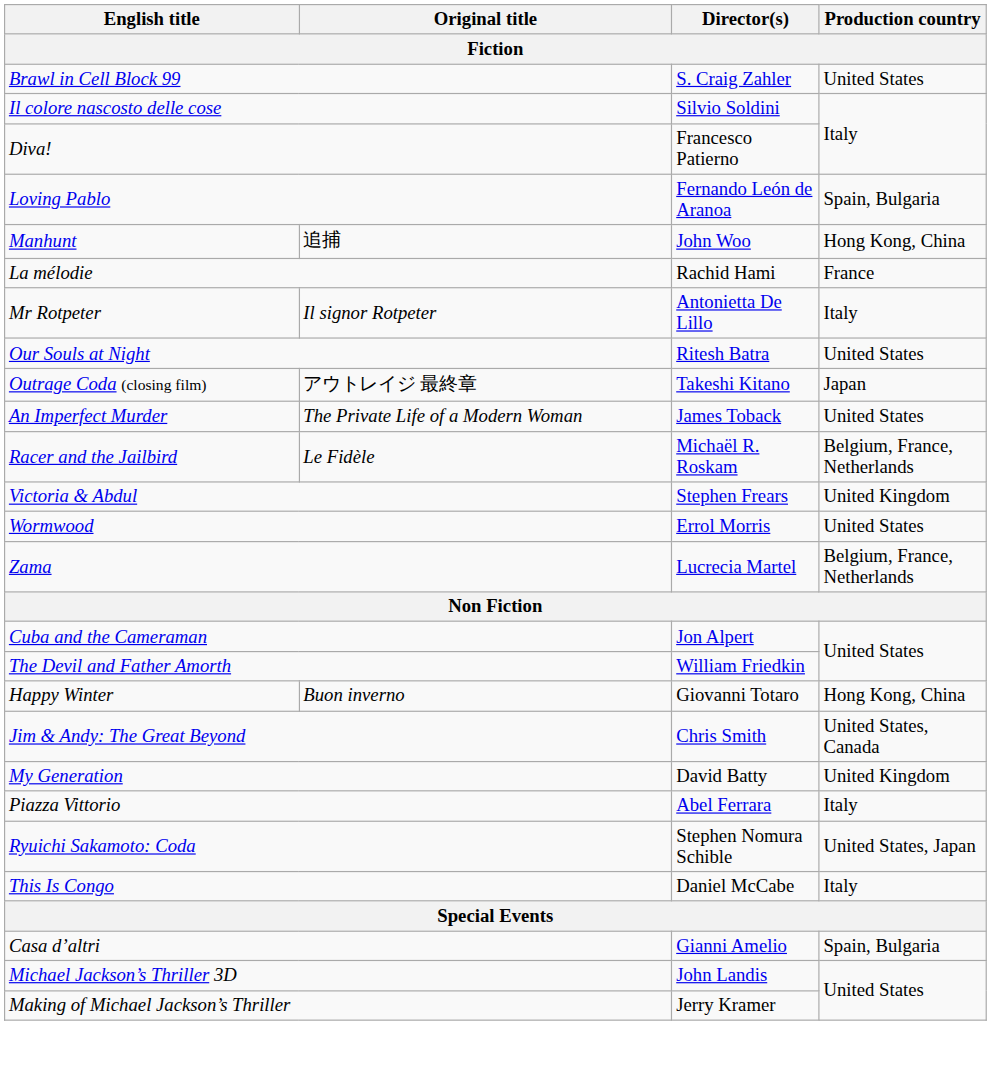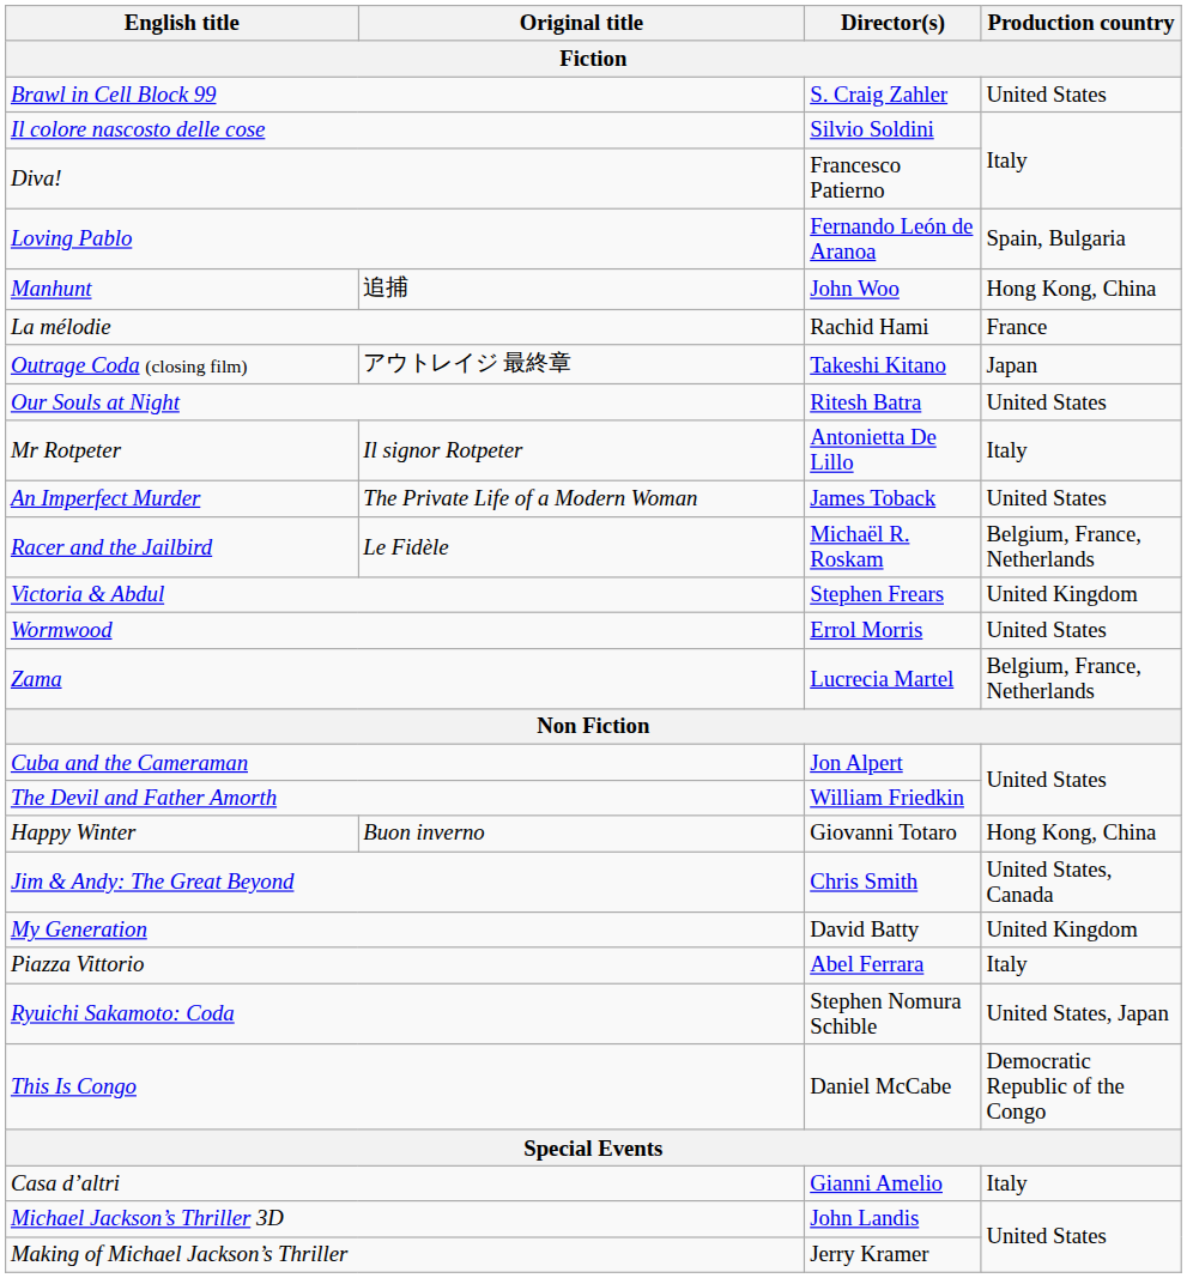rows swapped: Mr Rotpeter <-> Outrage Coda (closing film)
This Is Congo | Production country: Italy -> Democratic Republic of the Congo
Casa d’altri | Production country: Spain, Bulgaria -> Italy
